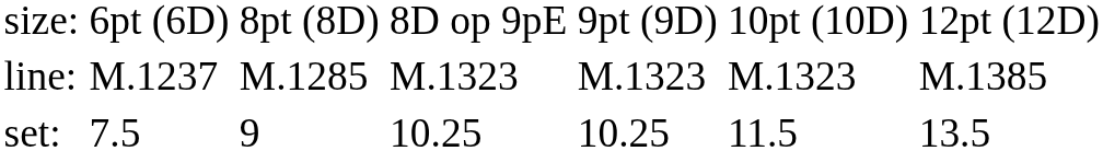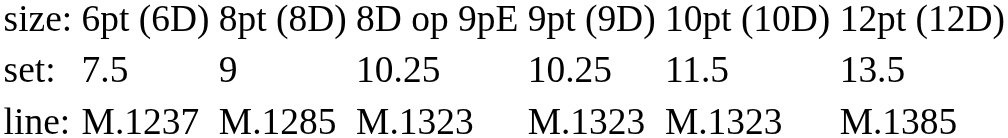rows swapped: set: <-> line:
